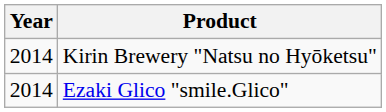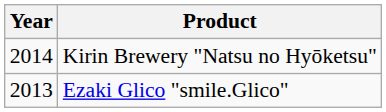Ezaki Glico "smile.Glico" | Year: 2014 -> 2013
